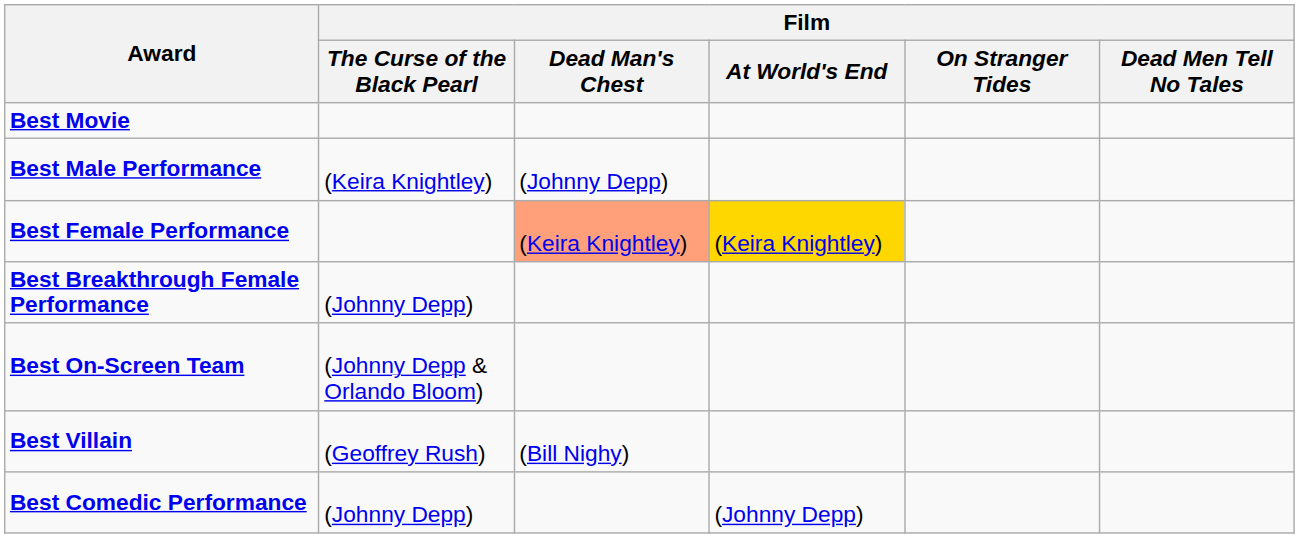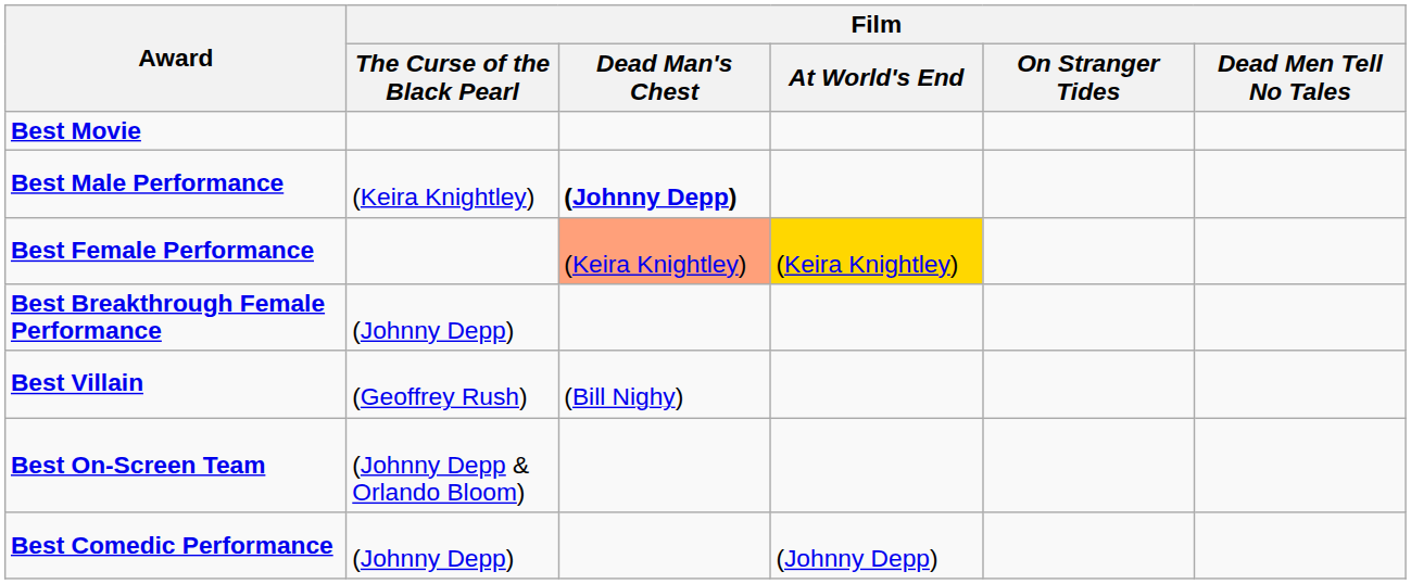Best Male Performance | Film / Dead Man's Chest: normal -> bold
rows swapped: Best On-Screen Team <-> Best Villain
